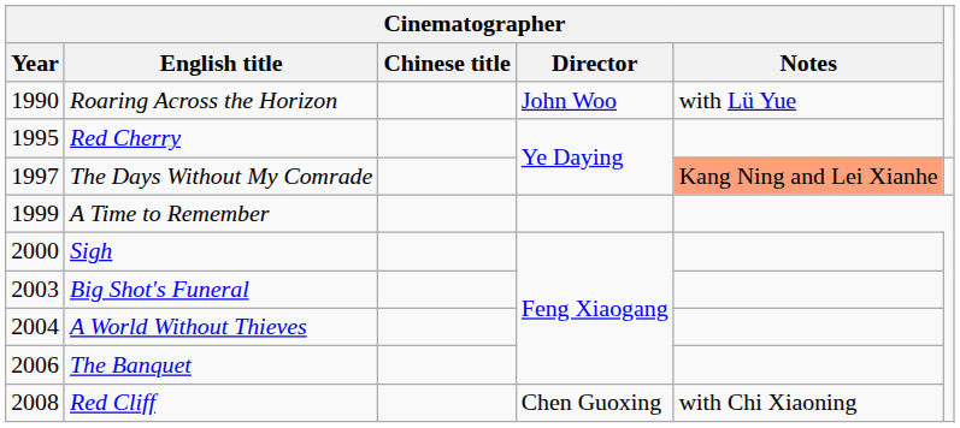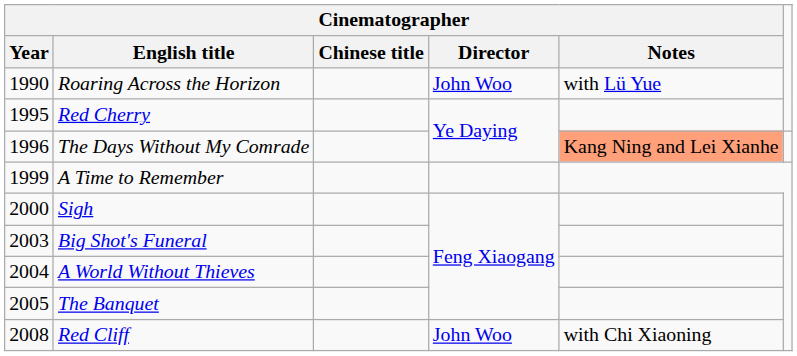The Days Without My Comrade | Cinematographer / Year: 1997 -> 1996
The Banquet | Cinematographer / Year: 2006 -> 2005
Red Cliff | Cinematographer / Director: Chen Guoxing -> John Woo
